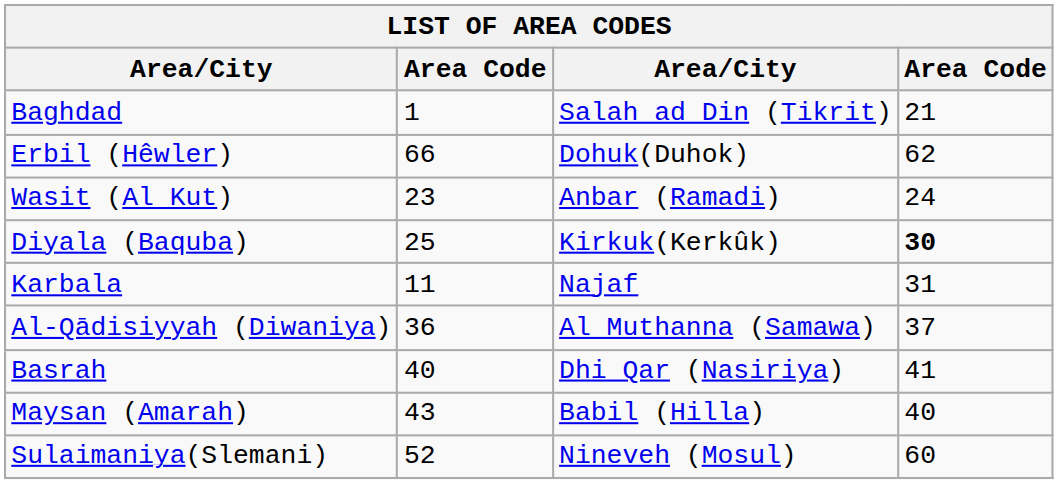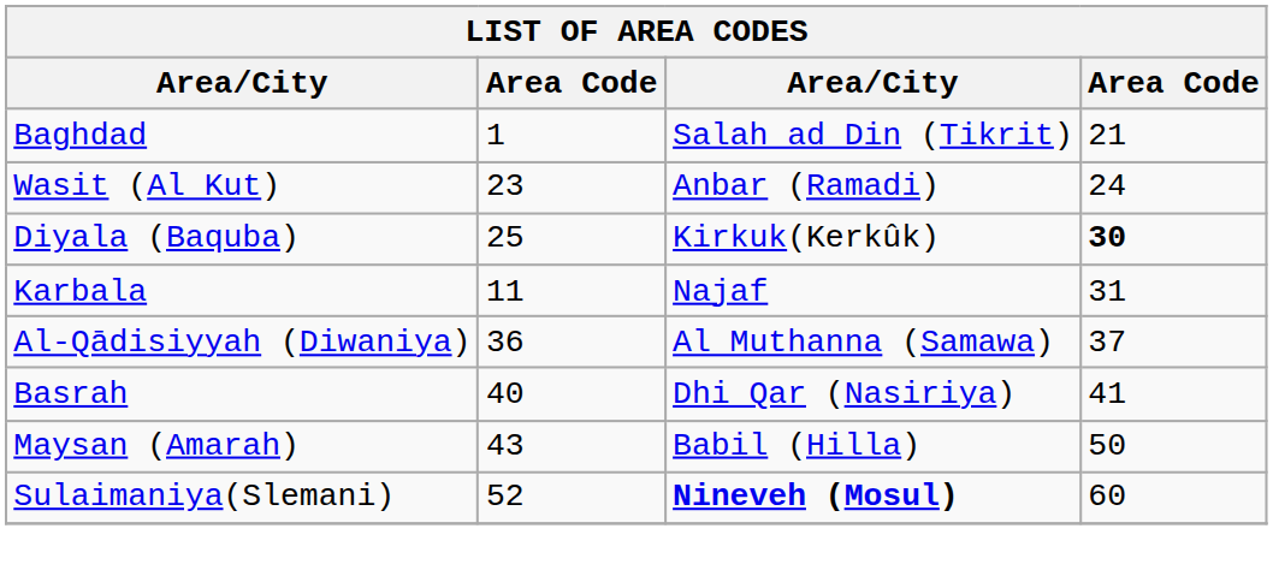- row: Erbil (Hêwler) | 66 | Dohuk(Duhok) | 62
Maysan (Amarah) | column 4: 40 -> 50
Sulaimaniya(Slemani) | column 3: normal -> bold
